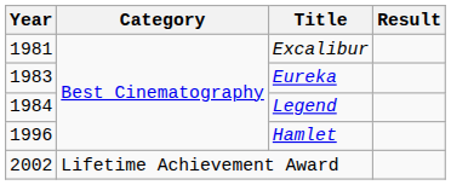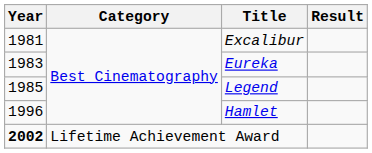Legend | Year: 1984 -> 1985
Lifetime Achievement Award | Year: normal -> bold
